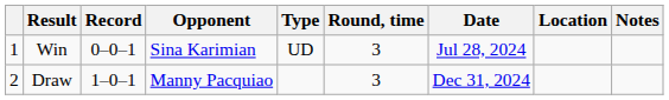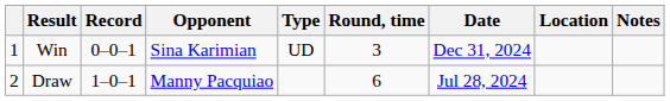Win | Date: Jul 28, 2024 -> Dec 31, 2024
Draw | Round, time: 3 -> 6
Draw | Date: Dec 31, 2024 -> Jul 28, 2024
